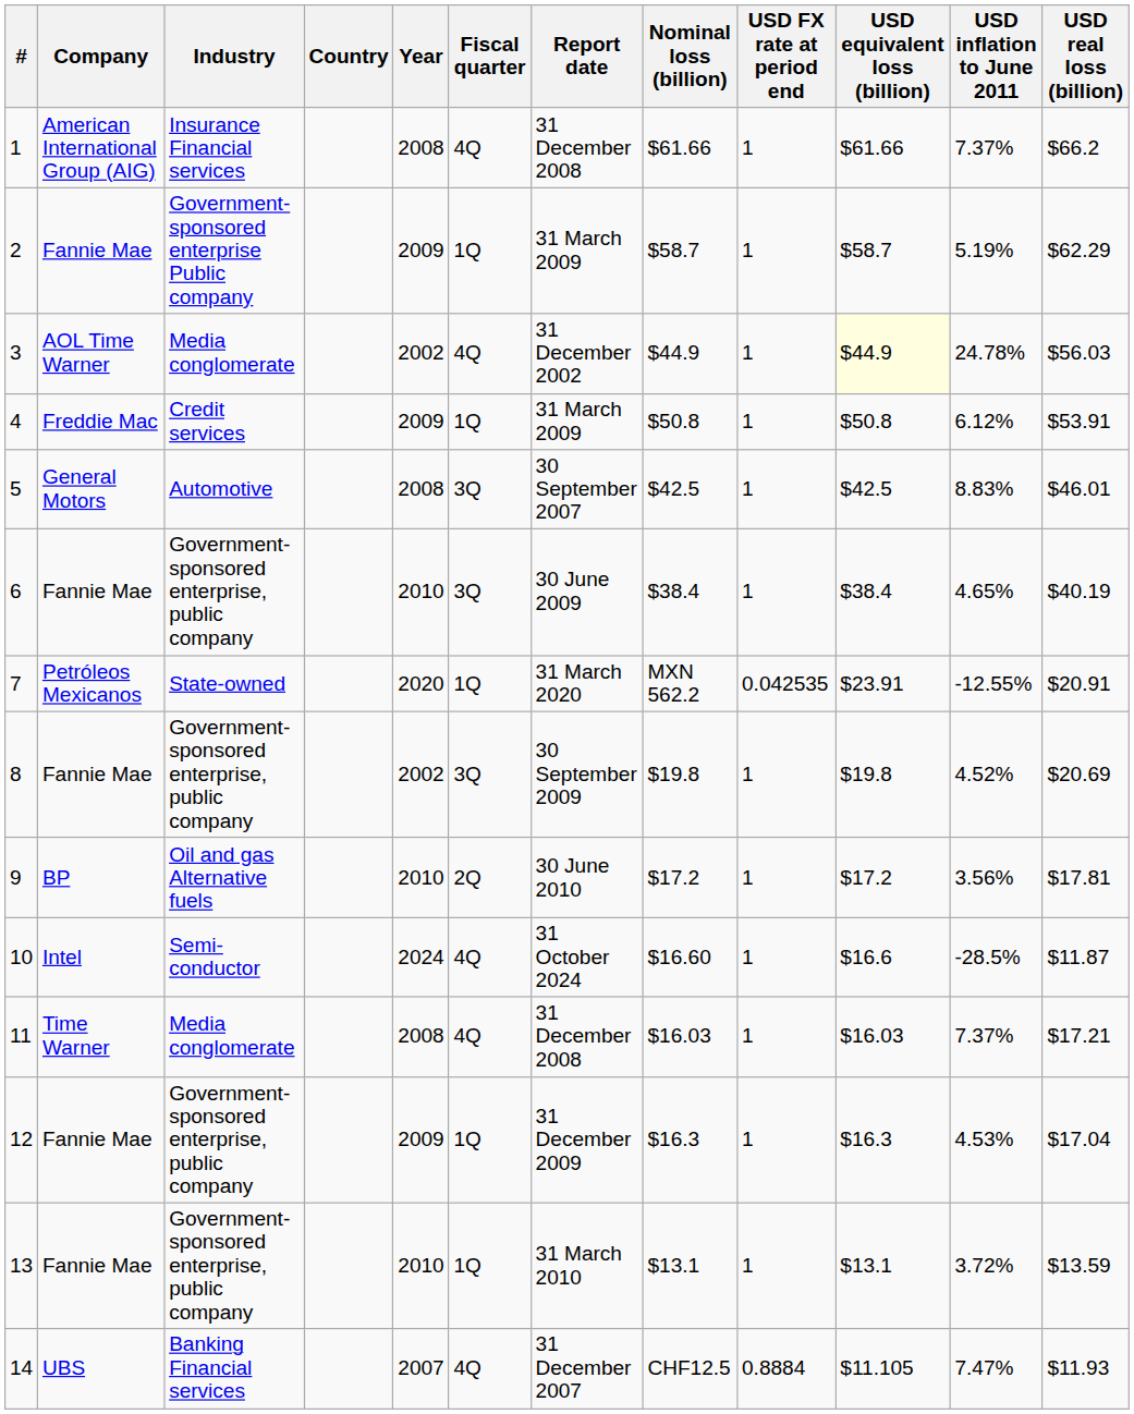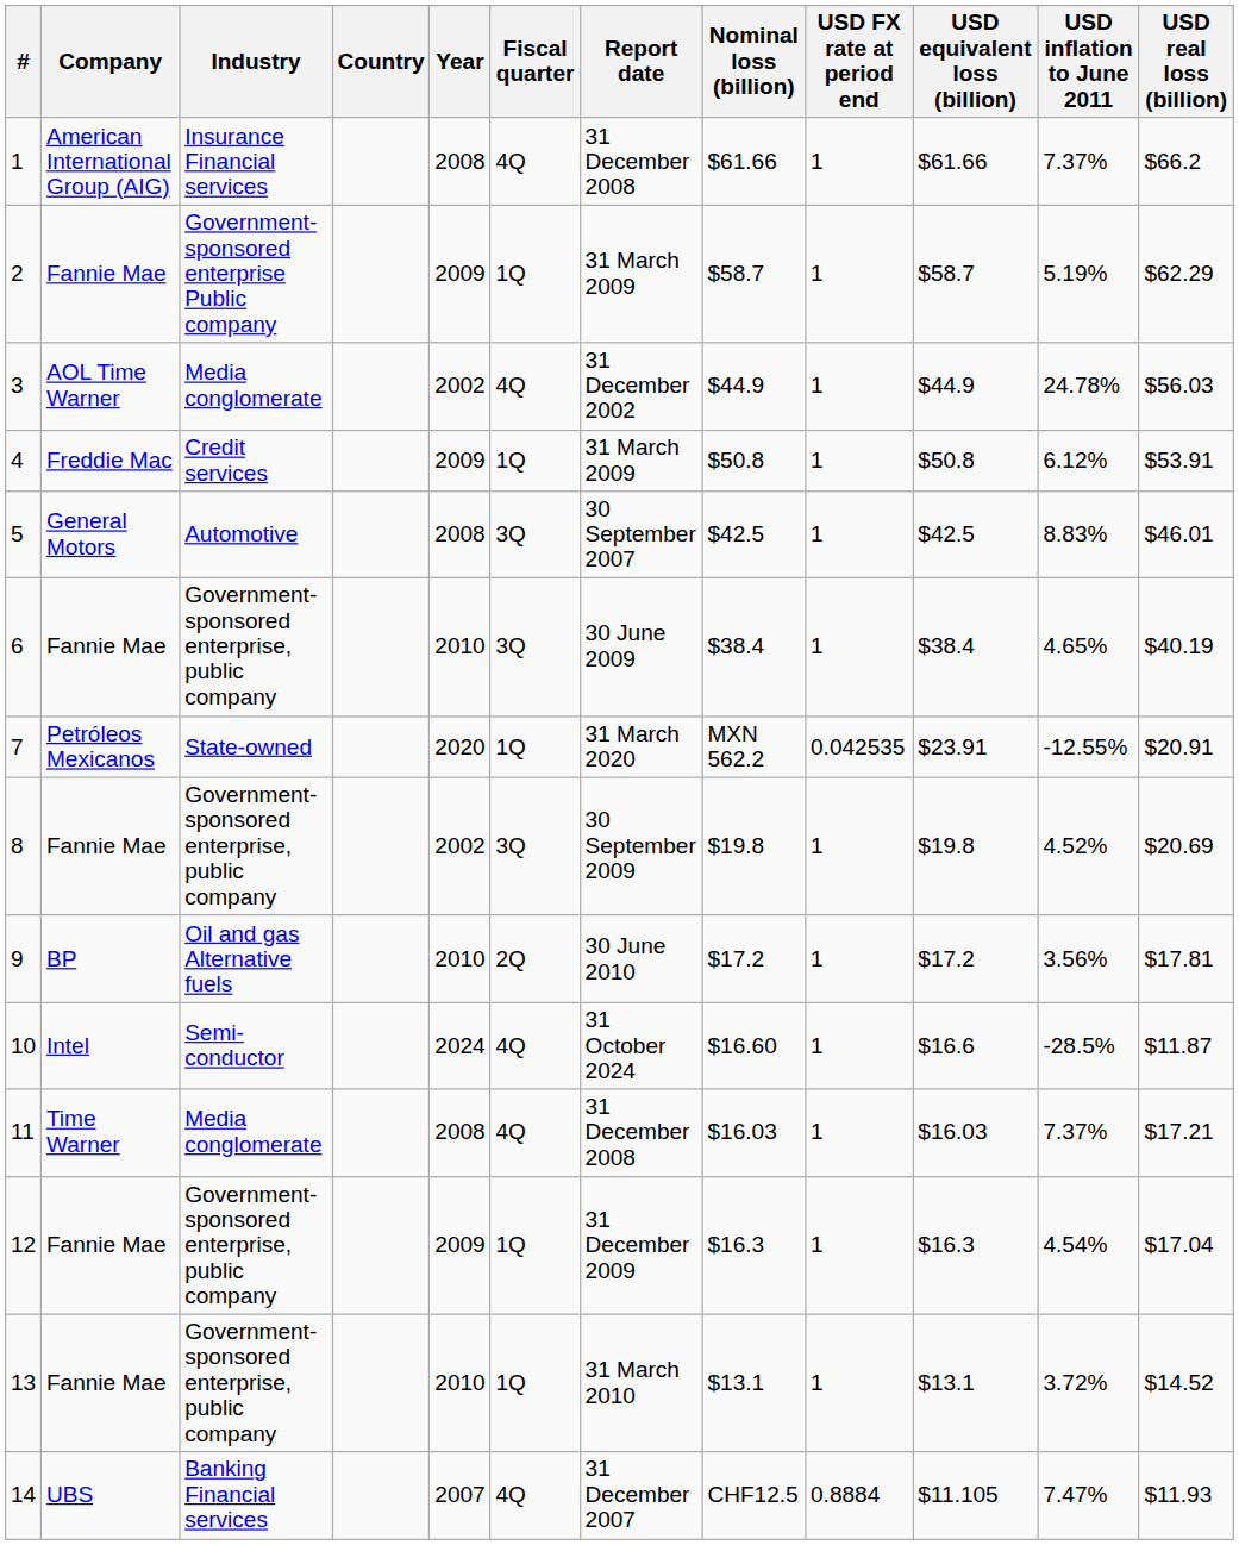3 | USD equivalent loss (billion): lightyellow background -> no background
12 | USD inflation to June 2011: 4.53% -> 4.54%
13 | USD real loss (billion): $13.59 -> $14.52
